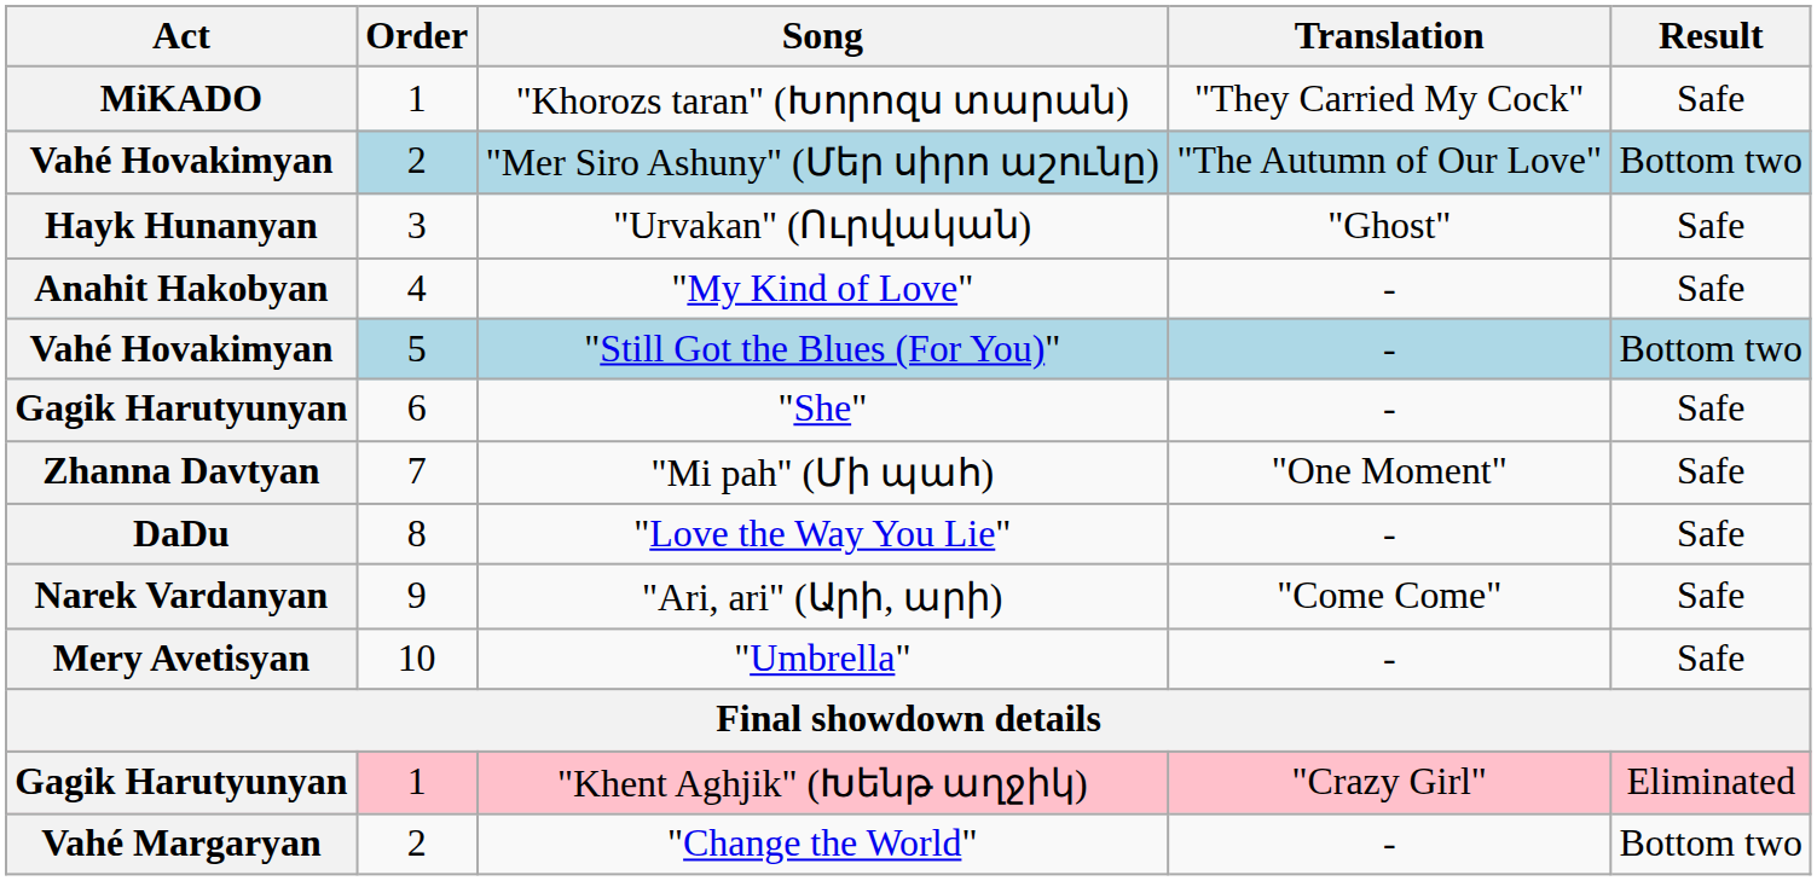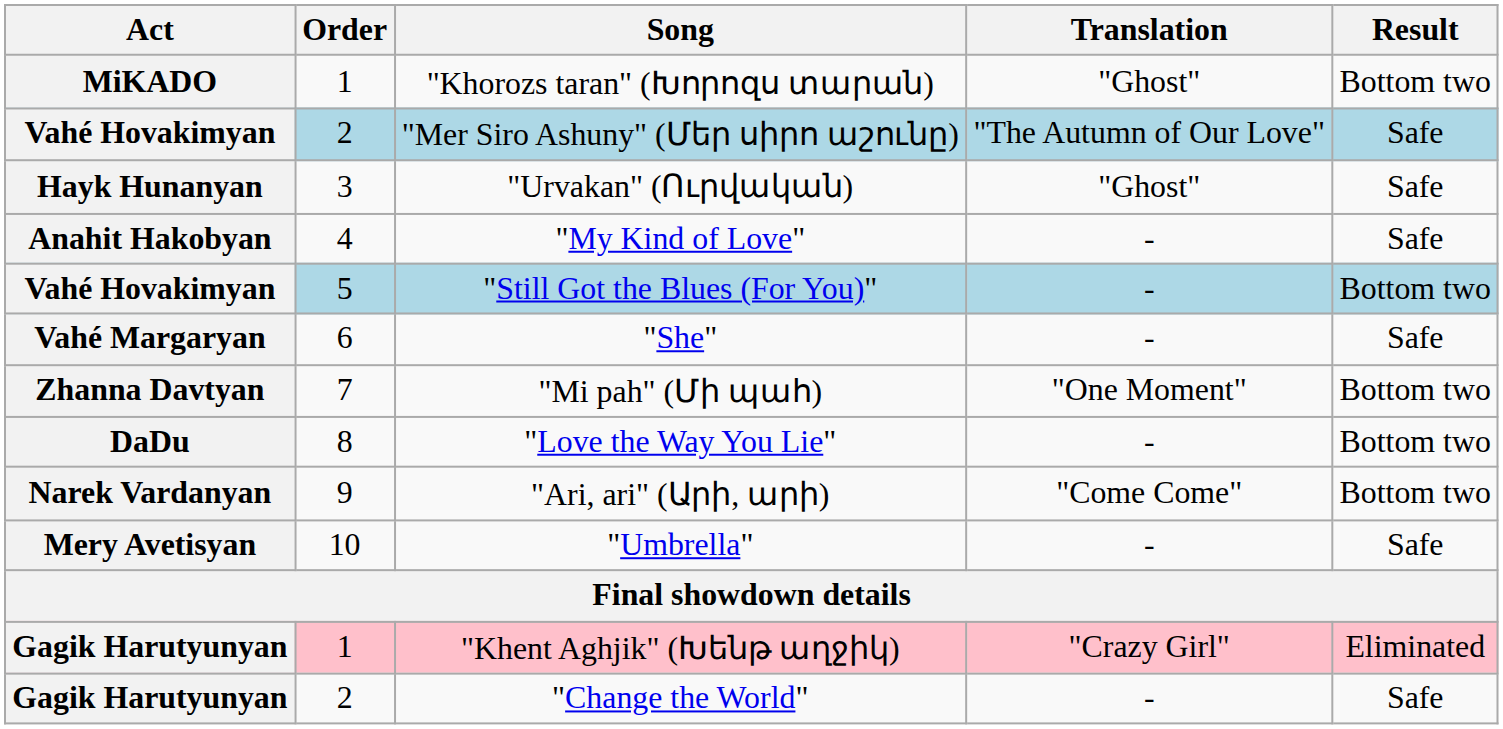"Khorozs taran" (Խորոզս տարան) | Translation: "They Carried My Cock" -> "Ghost"
"Khorozs taran" (Խորոզս տարան) | Result: Safe -> Bottom two
"Mer Siro Ashuny" (Մեր սիրո աշունը) | Result: Bottom two -> Safe
"She" | Act: Gagik Harutyunyan -> Vahé Margaryan
"Mi pah" (Մի պահ) | Result: Safe -> Bottom two
"Love the Way You Lie" | Result: Safe -> Bottom two
"Ari, ari" (Արի, արի) | Result: Safe -> Bottom two
"Change the World" | Act: Vahé Margaryan -> Gagik Harutyunyan
"Change the World" | Result: Bottom two -> Safe
